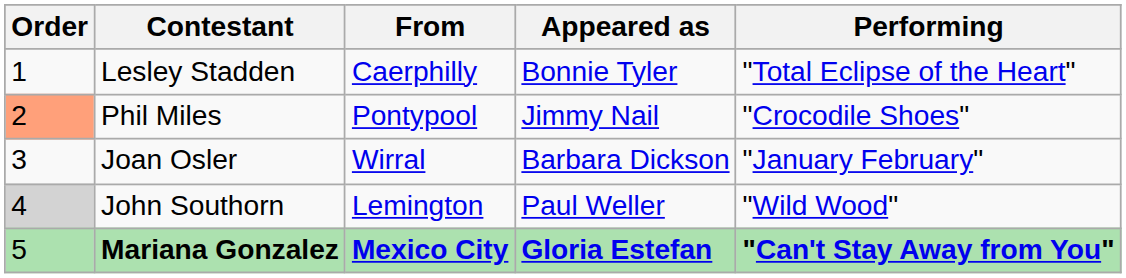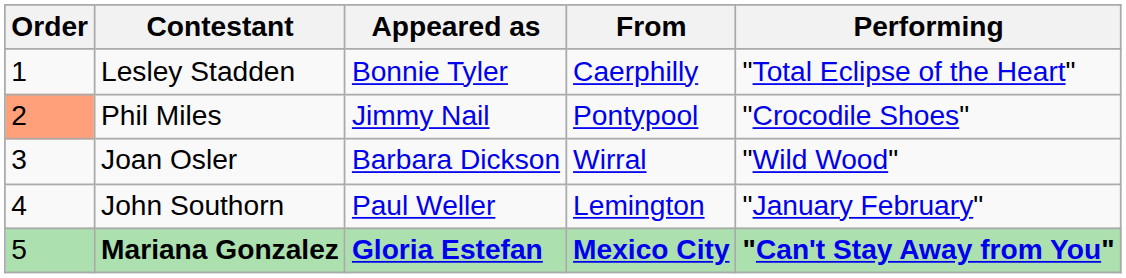columns swapped: From <-> Appeared as
Joan Osler | Performing: "January February" -> "Wild Wood"
John Southorn | Order: lightgrey background -> no background
John Southorn | Performing: "Wild Wood" -> "January February"
